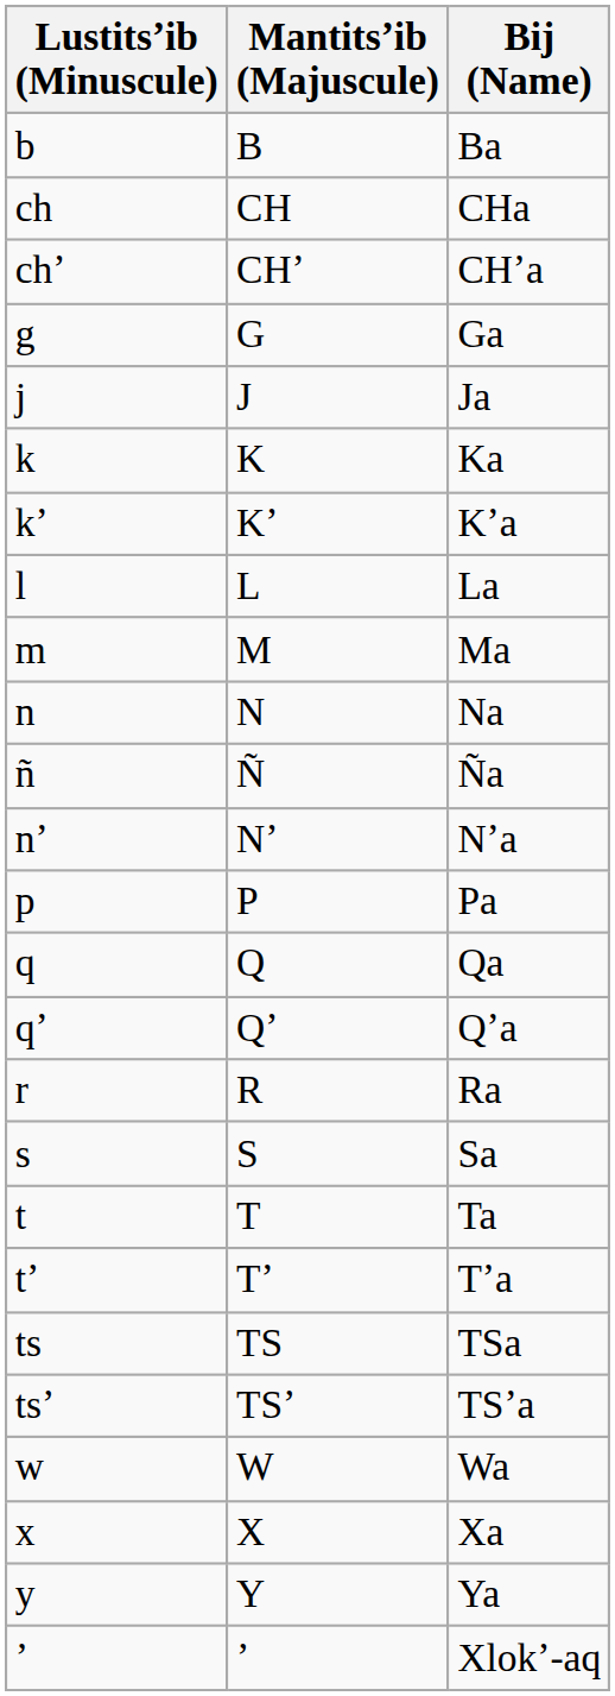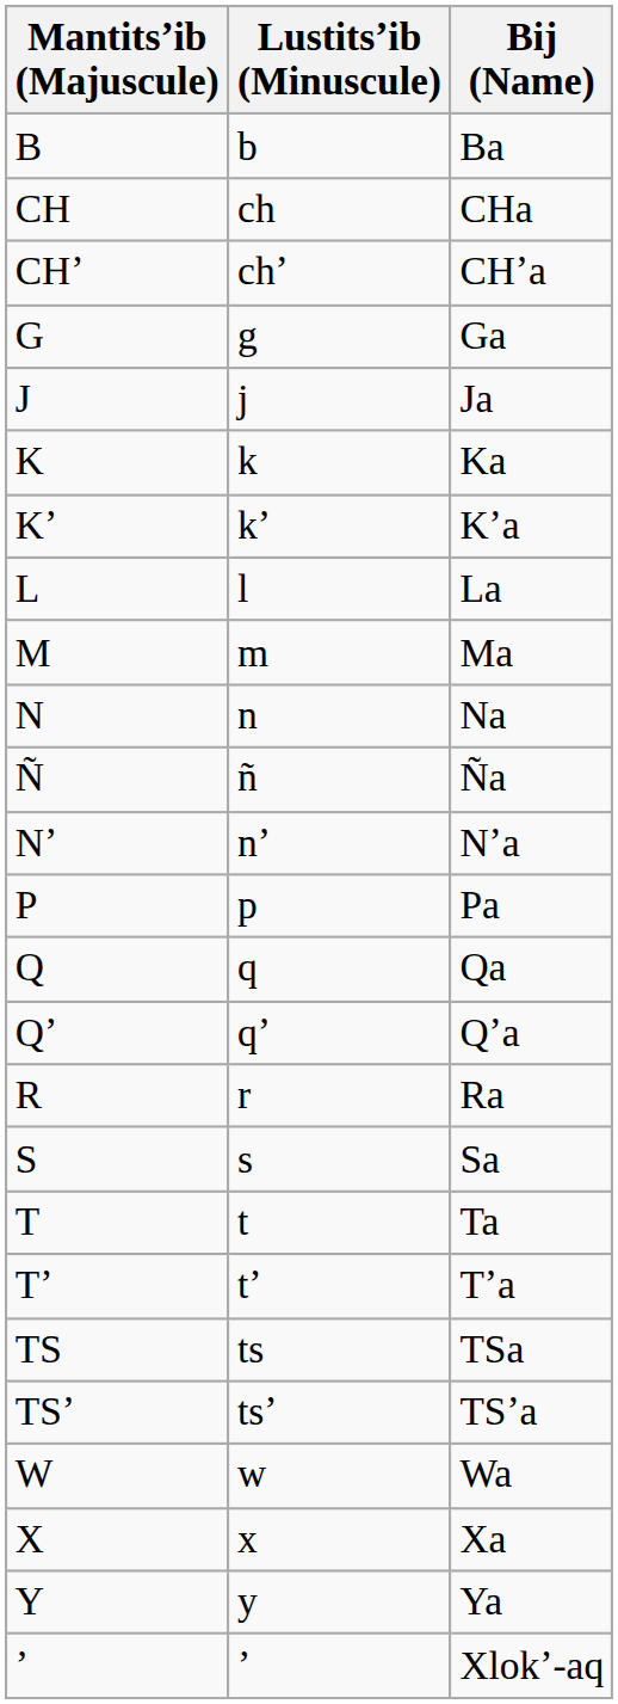columns swapped: Mantitsʼib (Majuscule) <-> Lustitsʼib (Minuscule)
